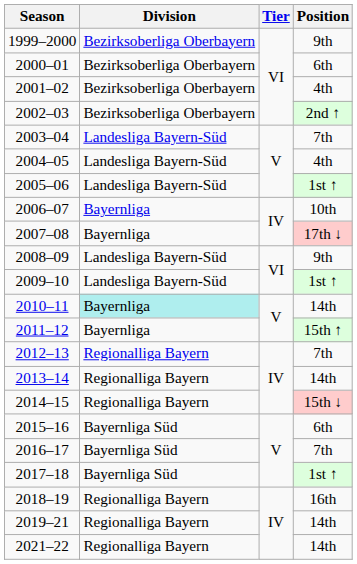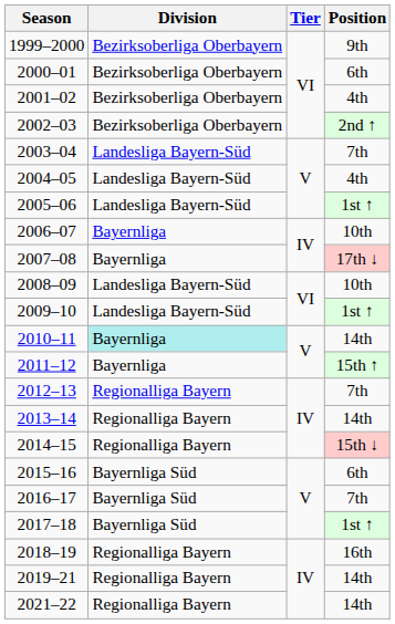2008–09 | Position: 9th -> 10th
